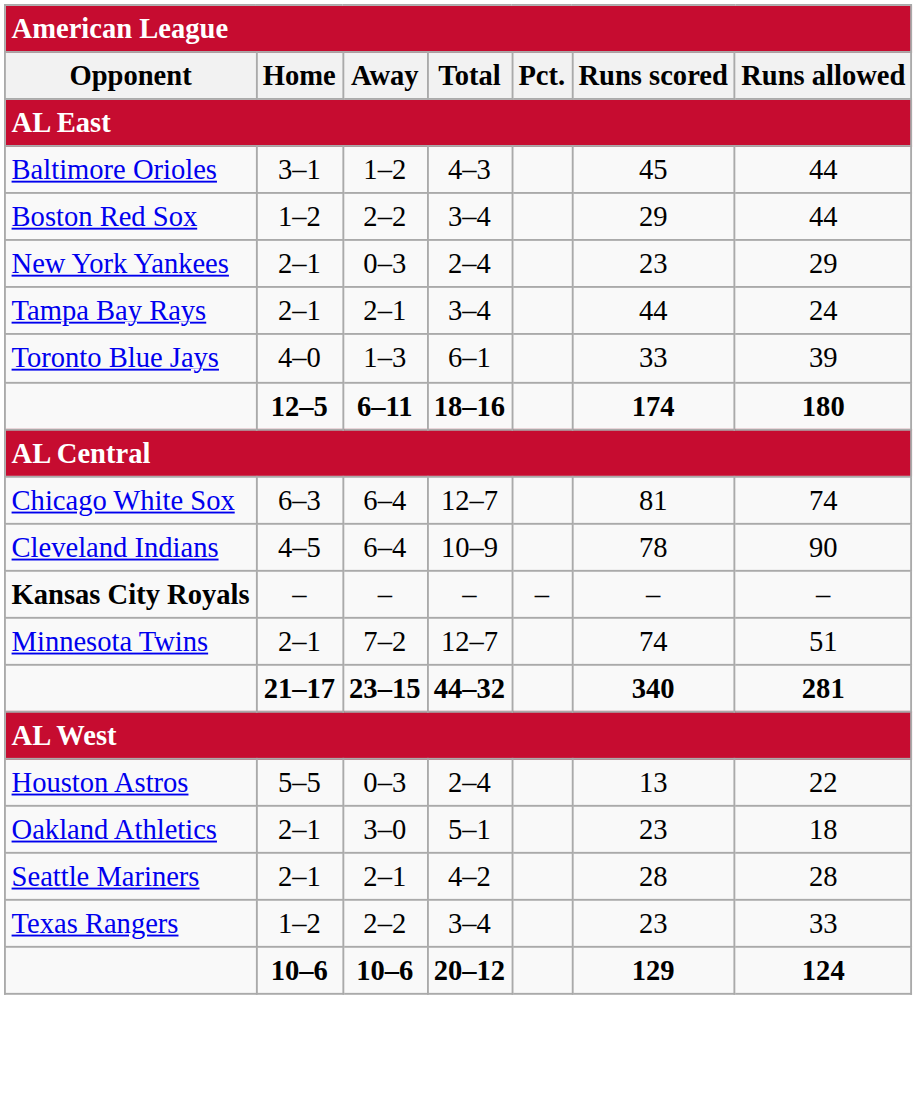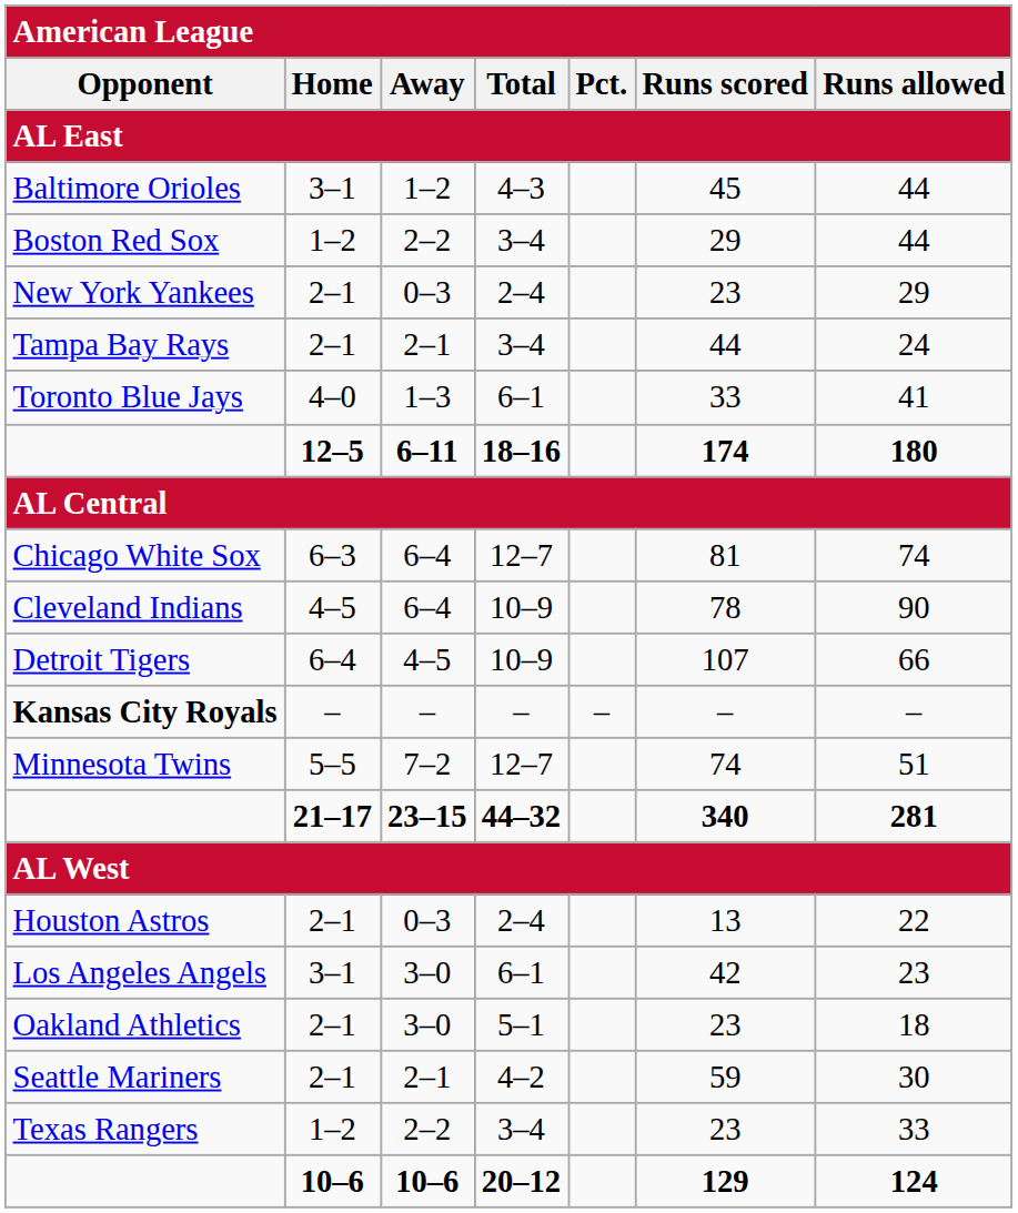Toronto Blue Jays | Runs allowed: 39 -> 41
+ row: Detroit Tigers | 6–4 | 4–5 | 10–9 | 107 | 66
Minnesota Twins | Home: 2–1 -> 5–5
Houston Astros | Home: 5–5 -> 2–1
+ row: Los Angeles Angels | 3–1 | 3–0 | 6–1 | 42 | 23
Seattle Mariners | Runs scored: 28 -> 59
Seattle Mariners | Runs allowed: 28 -> 30
